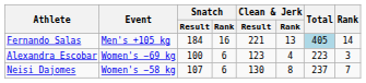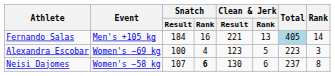Alexandra Escobar | Snatch / Rank: 6 -> 4
Alexandra Escobar | Clean & Jerk / Rank: 4 -> 5
Neisi Dajomes | Snatch / Rank: normal -> bold
Neisi Dajomes | Clean & Jerk / Rank: 8 -> 6
Neisi Dajomes | Rank: 7 -> 8
